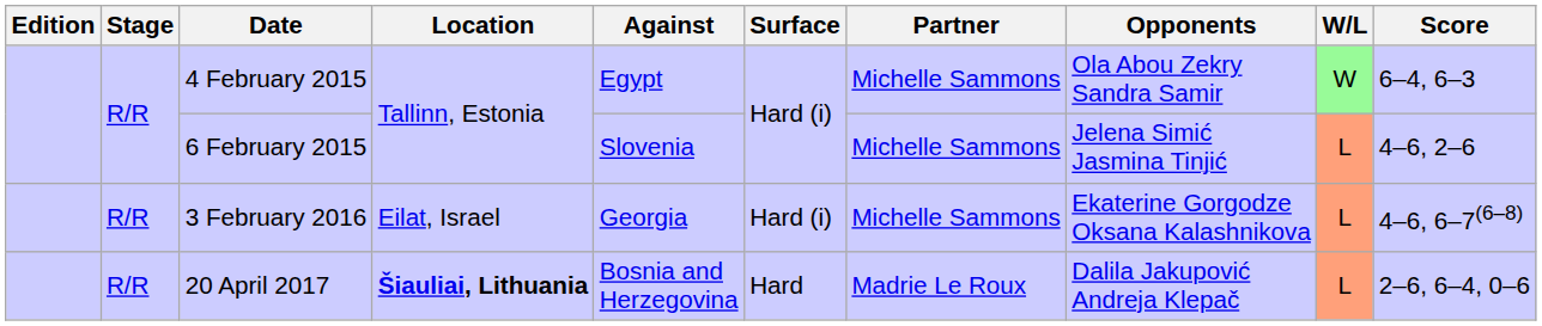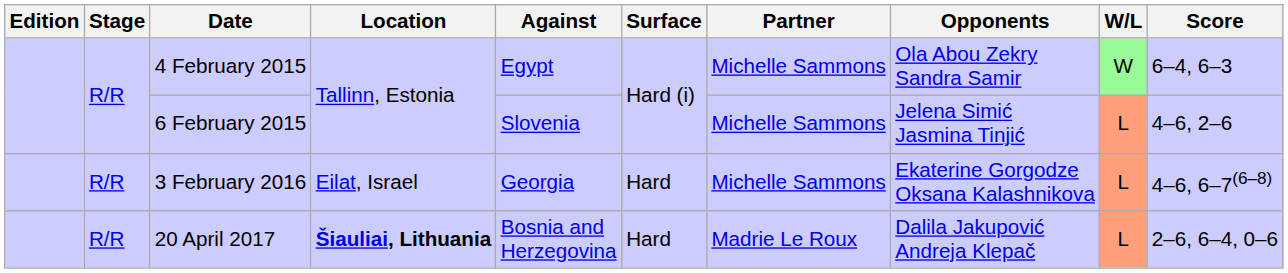3 February 2016 | Surface: Hard (i) -> Hard
